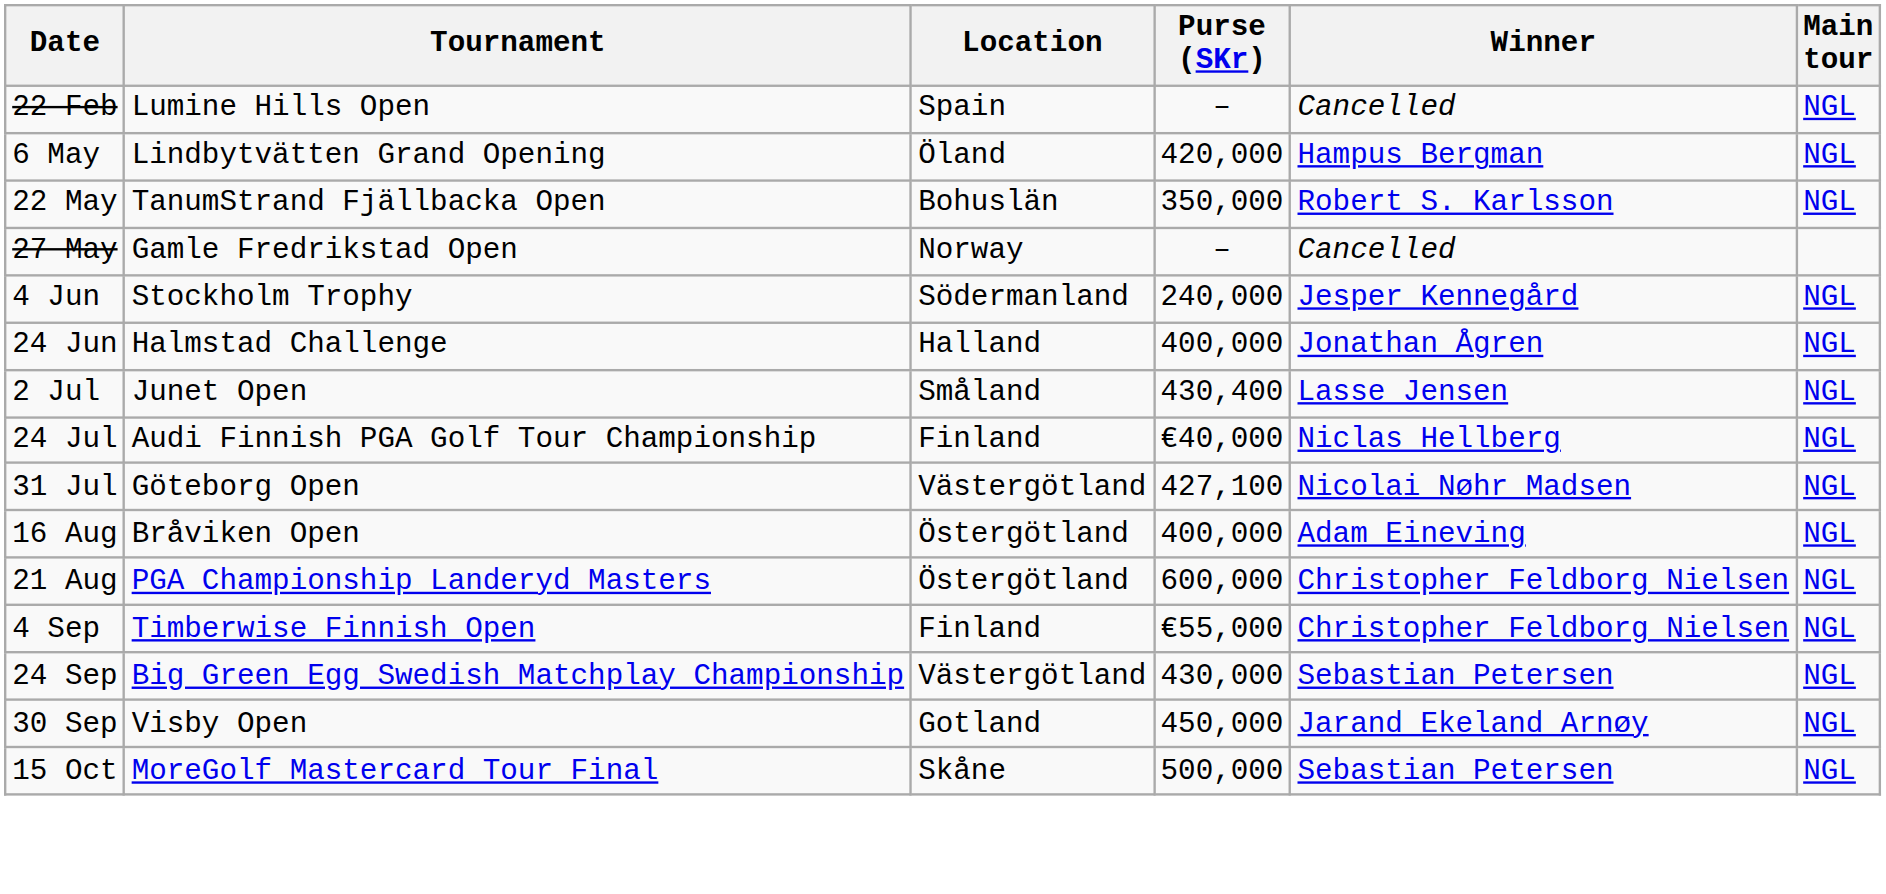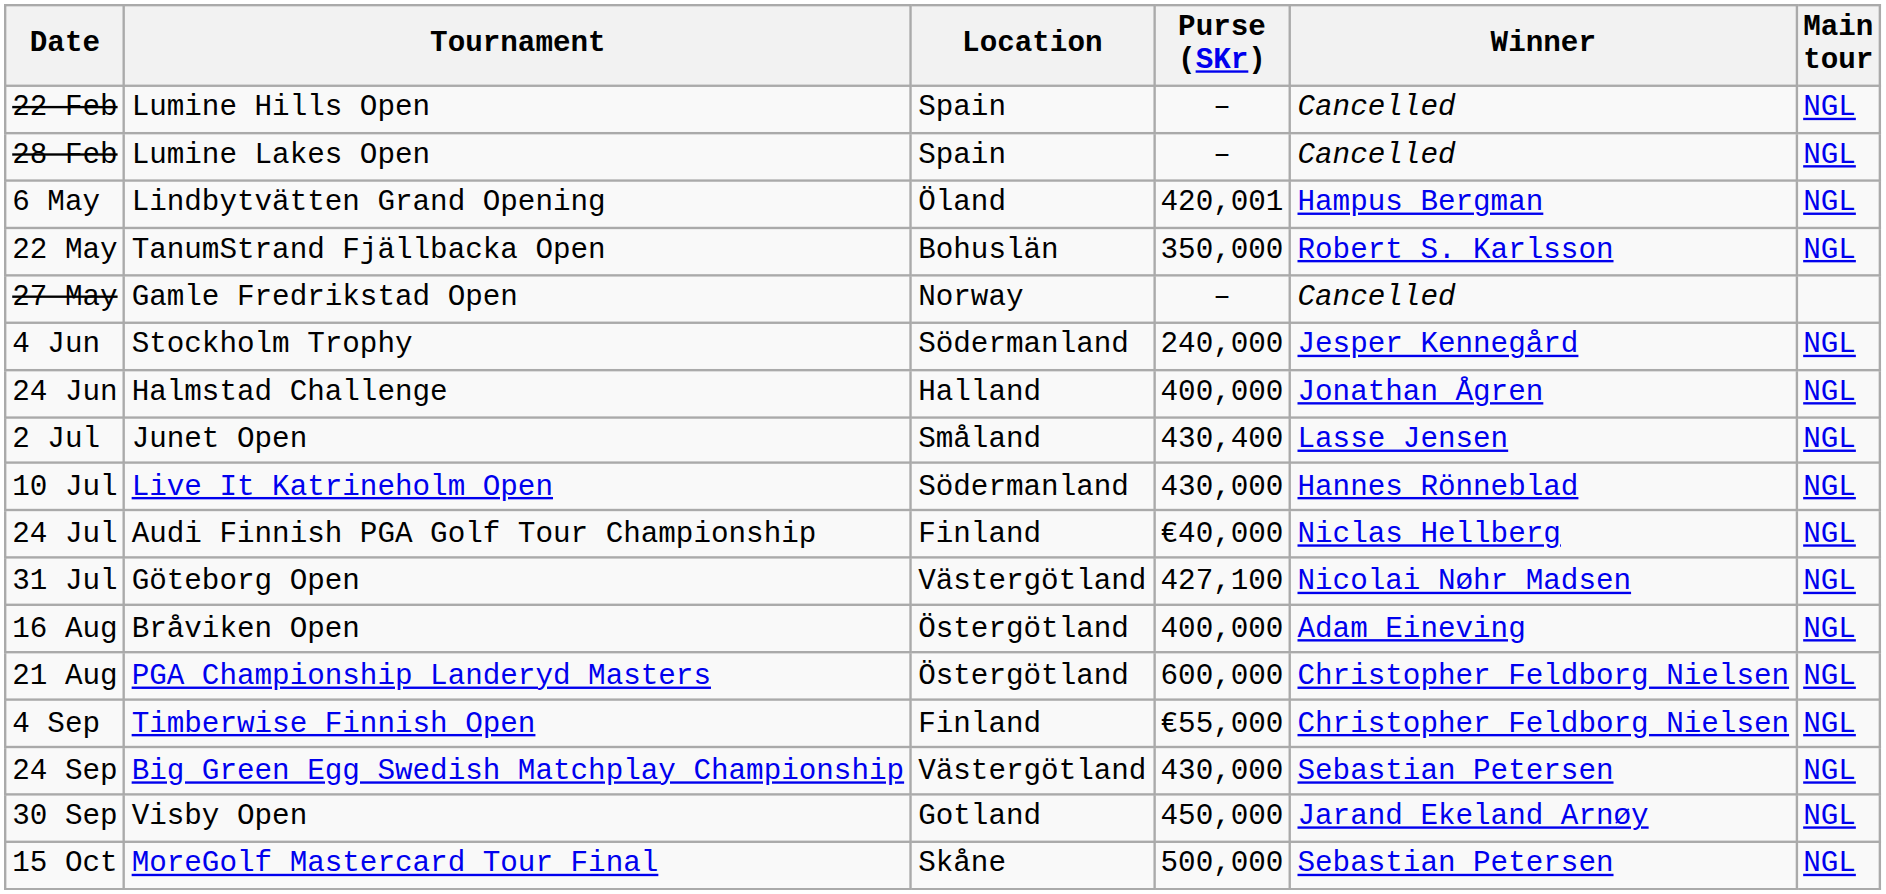+ row: 28 Feb | Lumine Lakes Open | Spain | – | Cancelled | NGL
6 May | Purse (SKr): 420,000 -> 420,001
+ row: 10 Jul | Live It Katrineholm Open | Södermanland | 430,000 | Hannes Rönneblad | NGL
